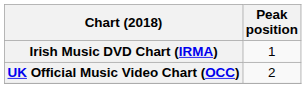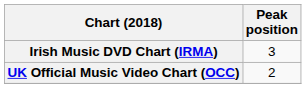Irish Music DVD Chart (IRMA) | Peak position: 1 -> 3
